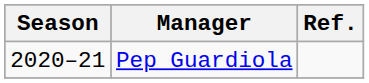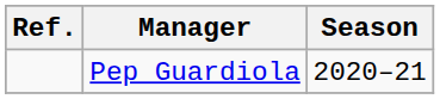columns swapped: Season <-> Ref.
